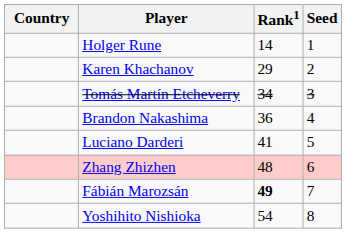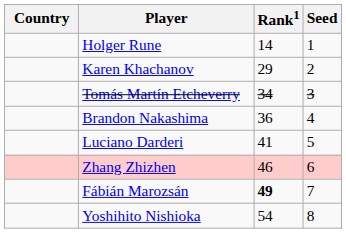Zhang Zhizhen | Rank1: 48 -> 46
